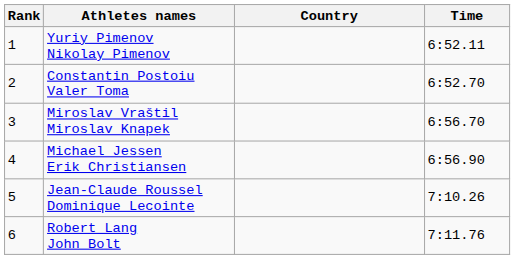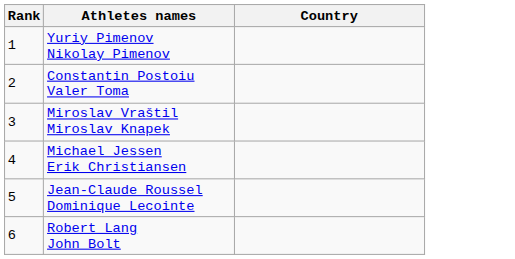- column: Time | 6:52.11 | 6:52.70 | 6:56.70 | 6:56.90 | 7:10.26 | 7:11.76
